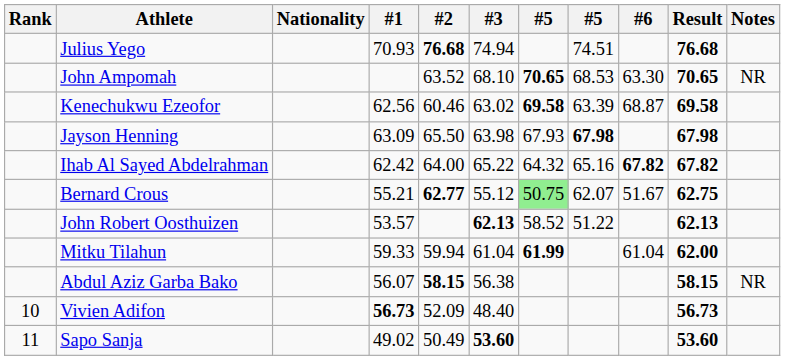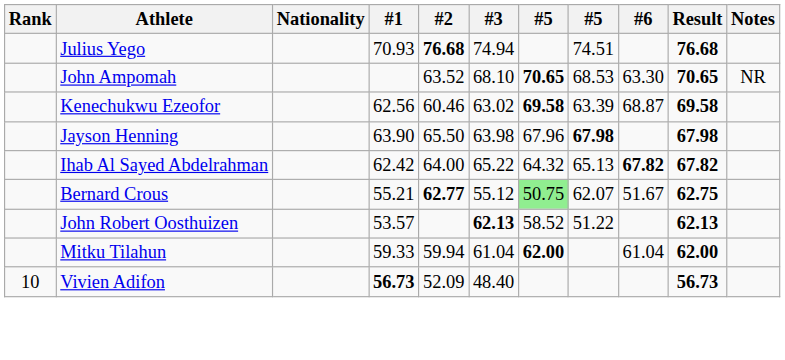Jayson Henning | #1: 63.09 -> 63.90
Jayson Henning | column 7: 67.93 -> 67.96
Ihab Al Sayed Abdelrahman | column 8: 65.16 -> 65.13
Mitku Tilahun | column 7: 61.99 -> 62.00
- row: Abdul Aziz Garba Bako | 56.07 | 58.15 | 56.38 | 58.15 | NR
- row: 11 | Sapo Sanja | 49.02 | 50.49 | 53.60 | 53.60
